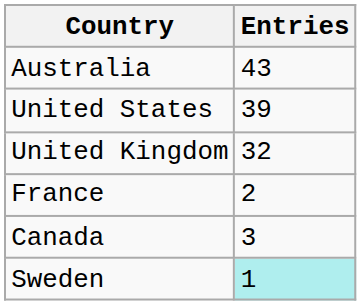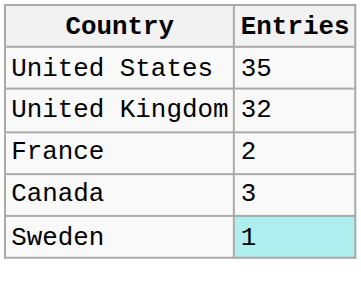- row: Australia | 43
United States | Entries: 39 -> 35
